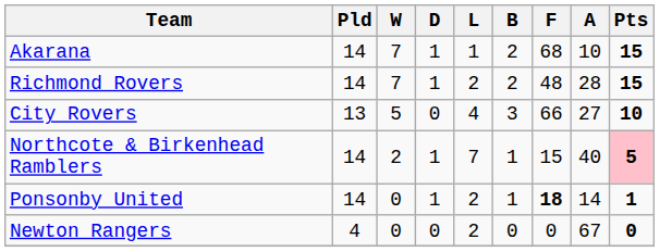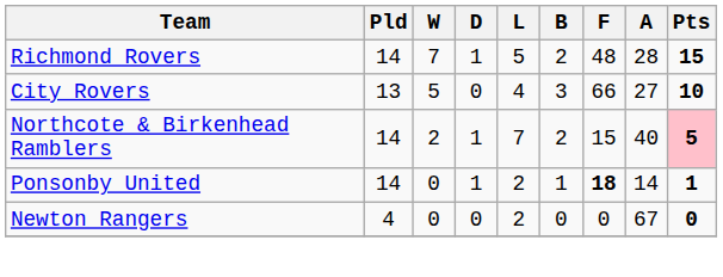- row: Akarana | 14 | 7 | 1 | 1 | 2 | 68 | 10 | 15
Richmond Rovers | L: 2 -> 5
Northcote & Birkenhead Ramblers | B: 1 -> 2
